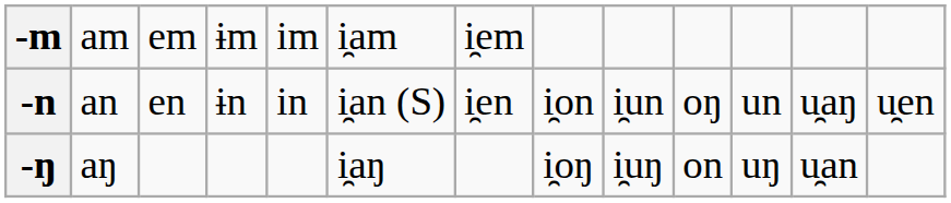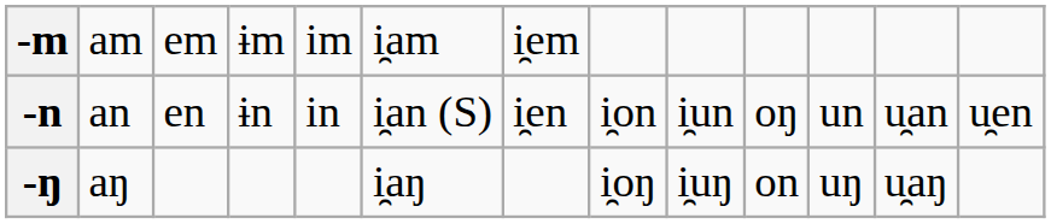-n | column 12: u̯aŋ -> u̯an
-ŋ | column 12: u̯an -> u̯aŋ
